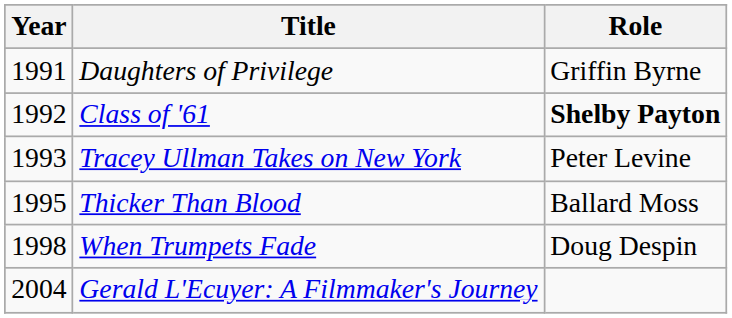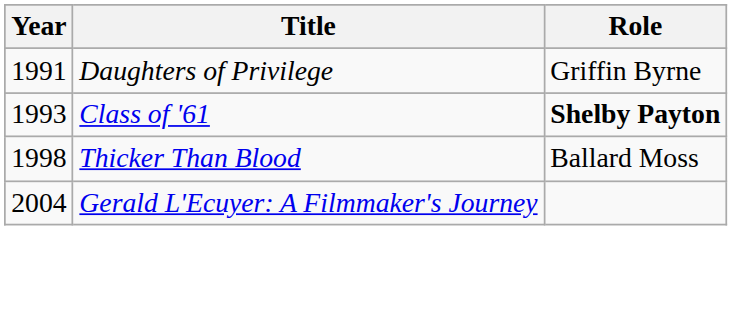Class of '61 | Year: 1992 -> 1993
- row: 1993 | Tracey Ullman Takes on New York | Peter Levine
Thicker Than Blood | Year: 1995 -> 1998
- row: 1998 | When Trumpets Fade | Doug Despin
